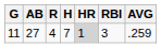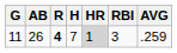11 | AB: 27 -> 26
11 | R: normal -> bold
